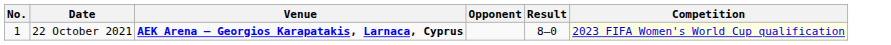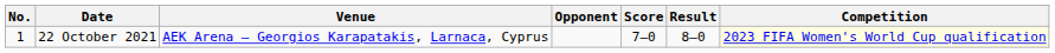+ column: Score | 7–0
22 October 2021 | Venue: bold -> normal
